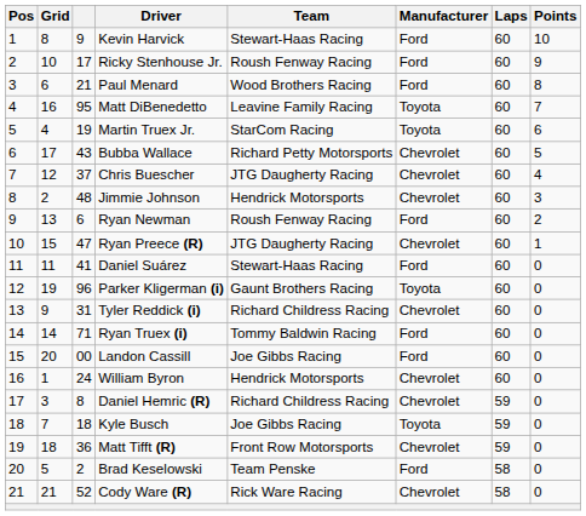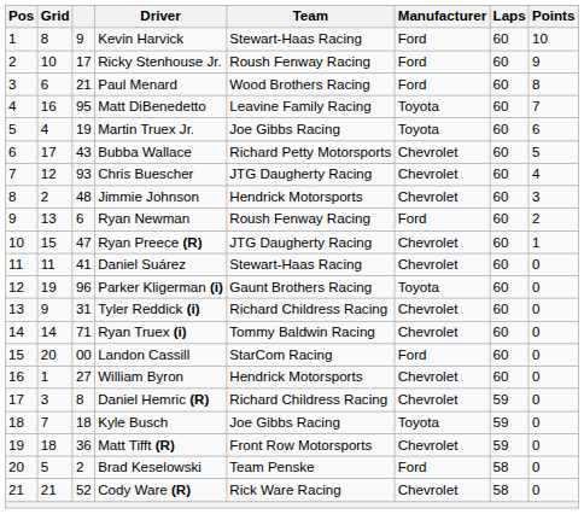Martin Truex Jr. | Team: StarCom Racing -> Joe Gibbs Racing
Chris Buescher | column 3: 37 -> 93
Daniel Suárez | Manufacturer: Ford -> Chevrolet
Ryan Truex (i) | Manufacturer: Ford -> Chevrolet
Landon Cassill | Team: Joe Gibbs Racing -> StarCom Racing
William Byron | column 3: 24 -> 27
